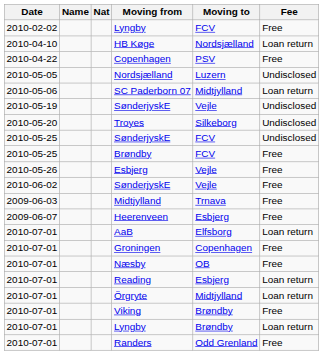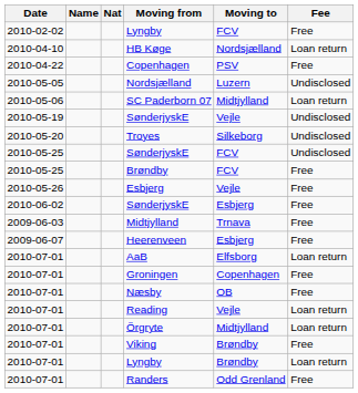2010-06-02 / SønderjyskE | Moving to: Vejle -> Esbjerg
Reading | Moving to: Esbjerg -> Vejle
